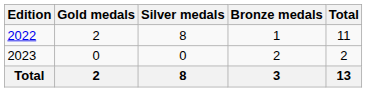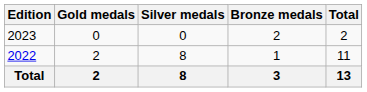rows swapped: 2022 <-> 2023
